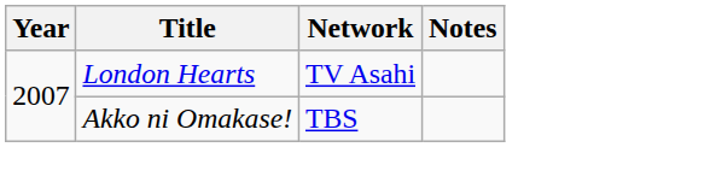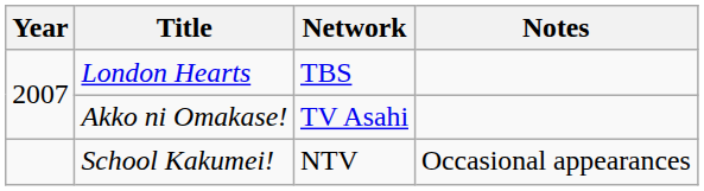London Hearts | Network: TV Asahi -> TBS
Akko ni Omakase! | Network: TBS -> TV Asahi
+ row: School Kakumei! | NTV | Occasional appearances
